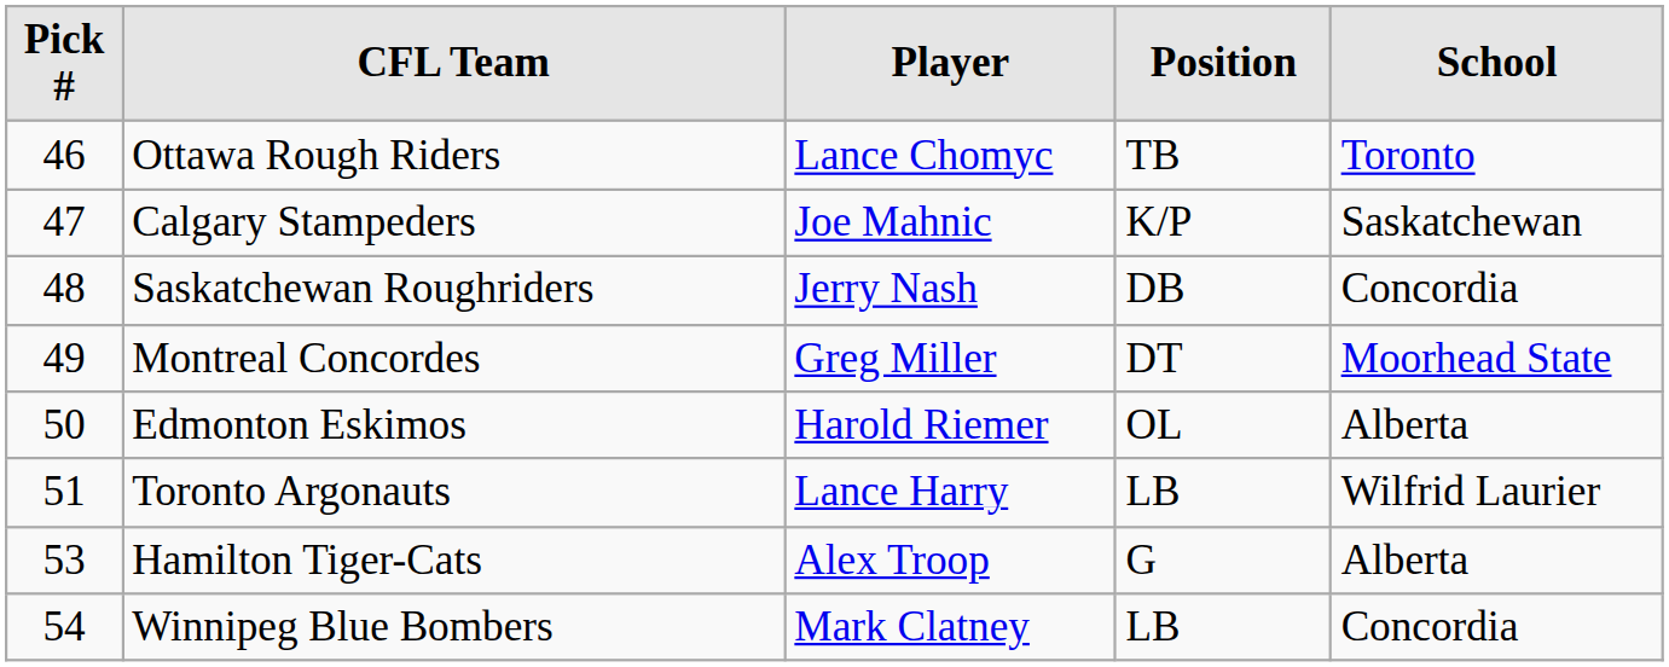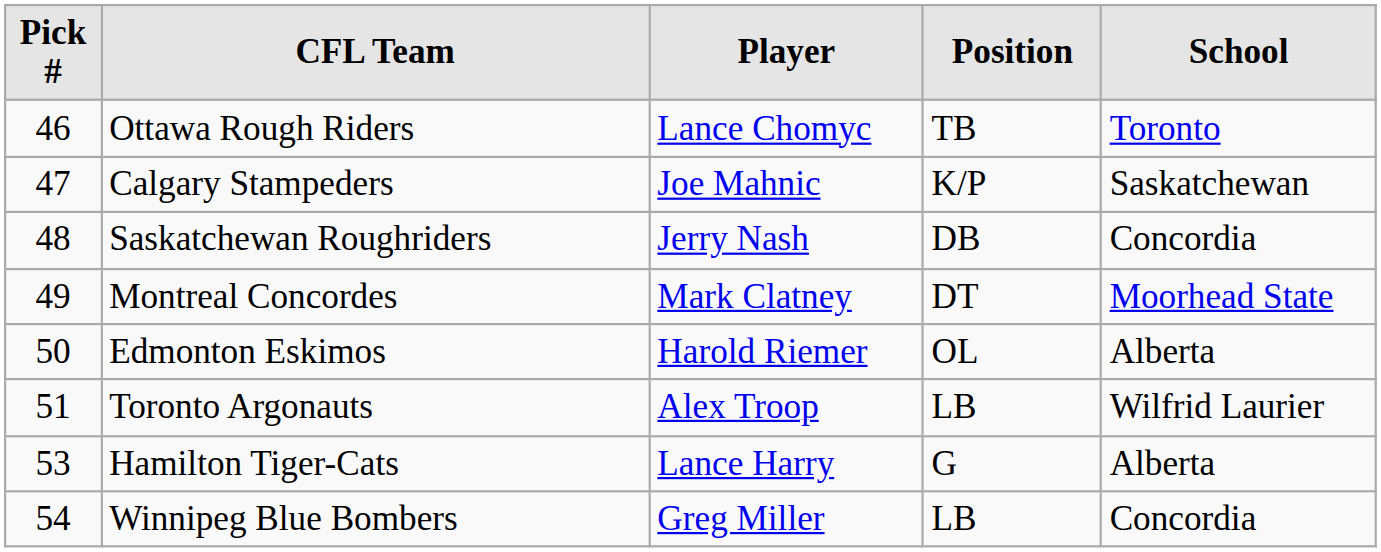Montreal Concordes | Player: Greg Miller -> Mark Clatney
Toronto Argonauts | Player: Lance Harry -> Alex Troop
Hamilton Tiger-Cats | Player: Alex Troop -> Lance Harry
Winnipeg Blue Bombers | Player: Mark Clatney -> Greg Miller
